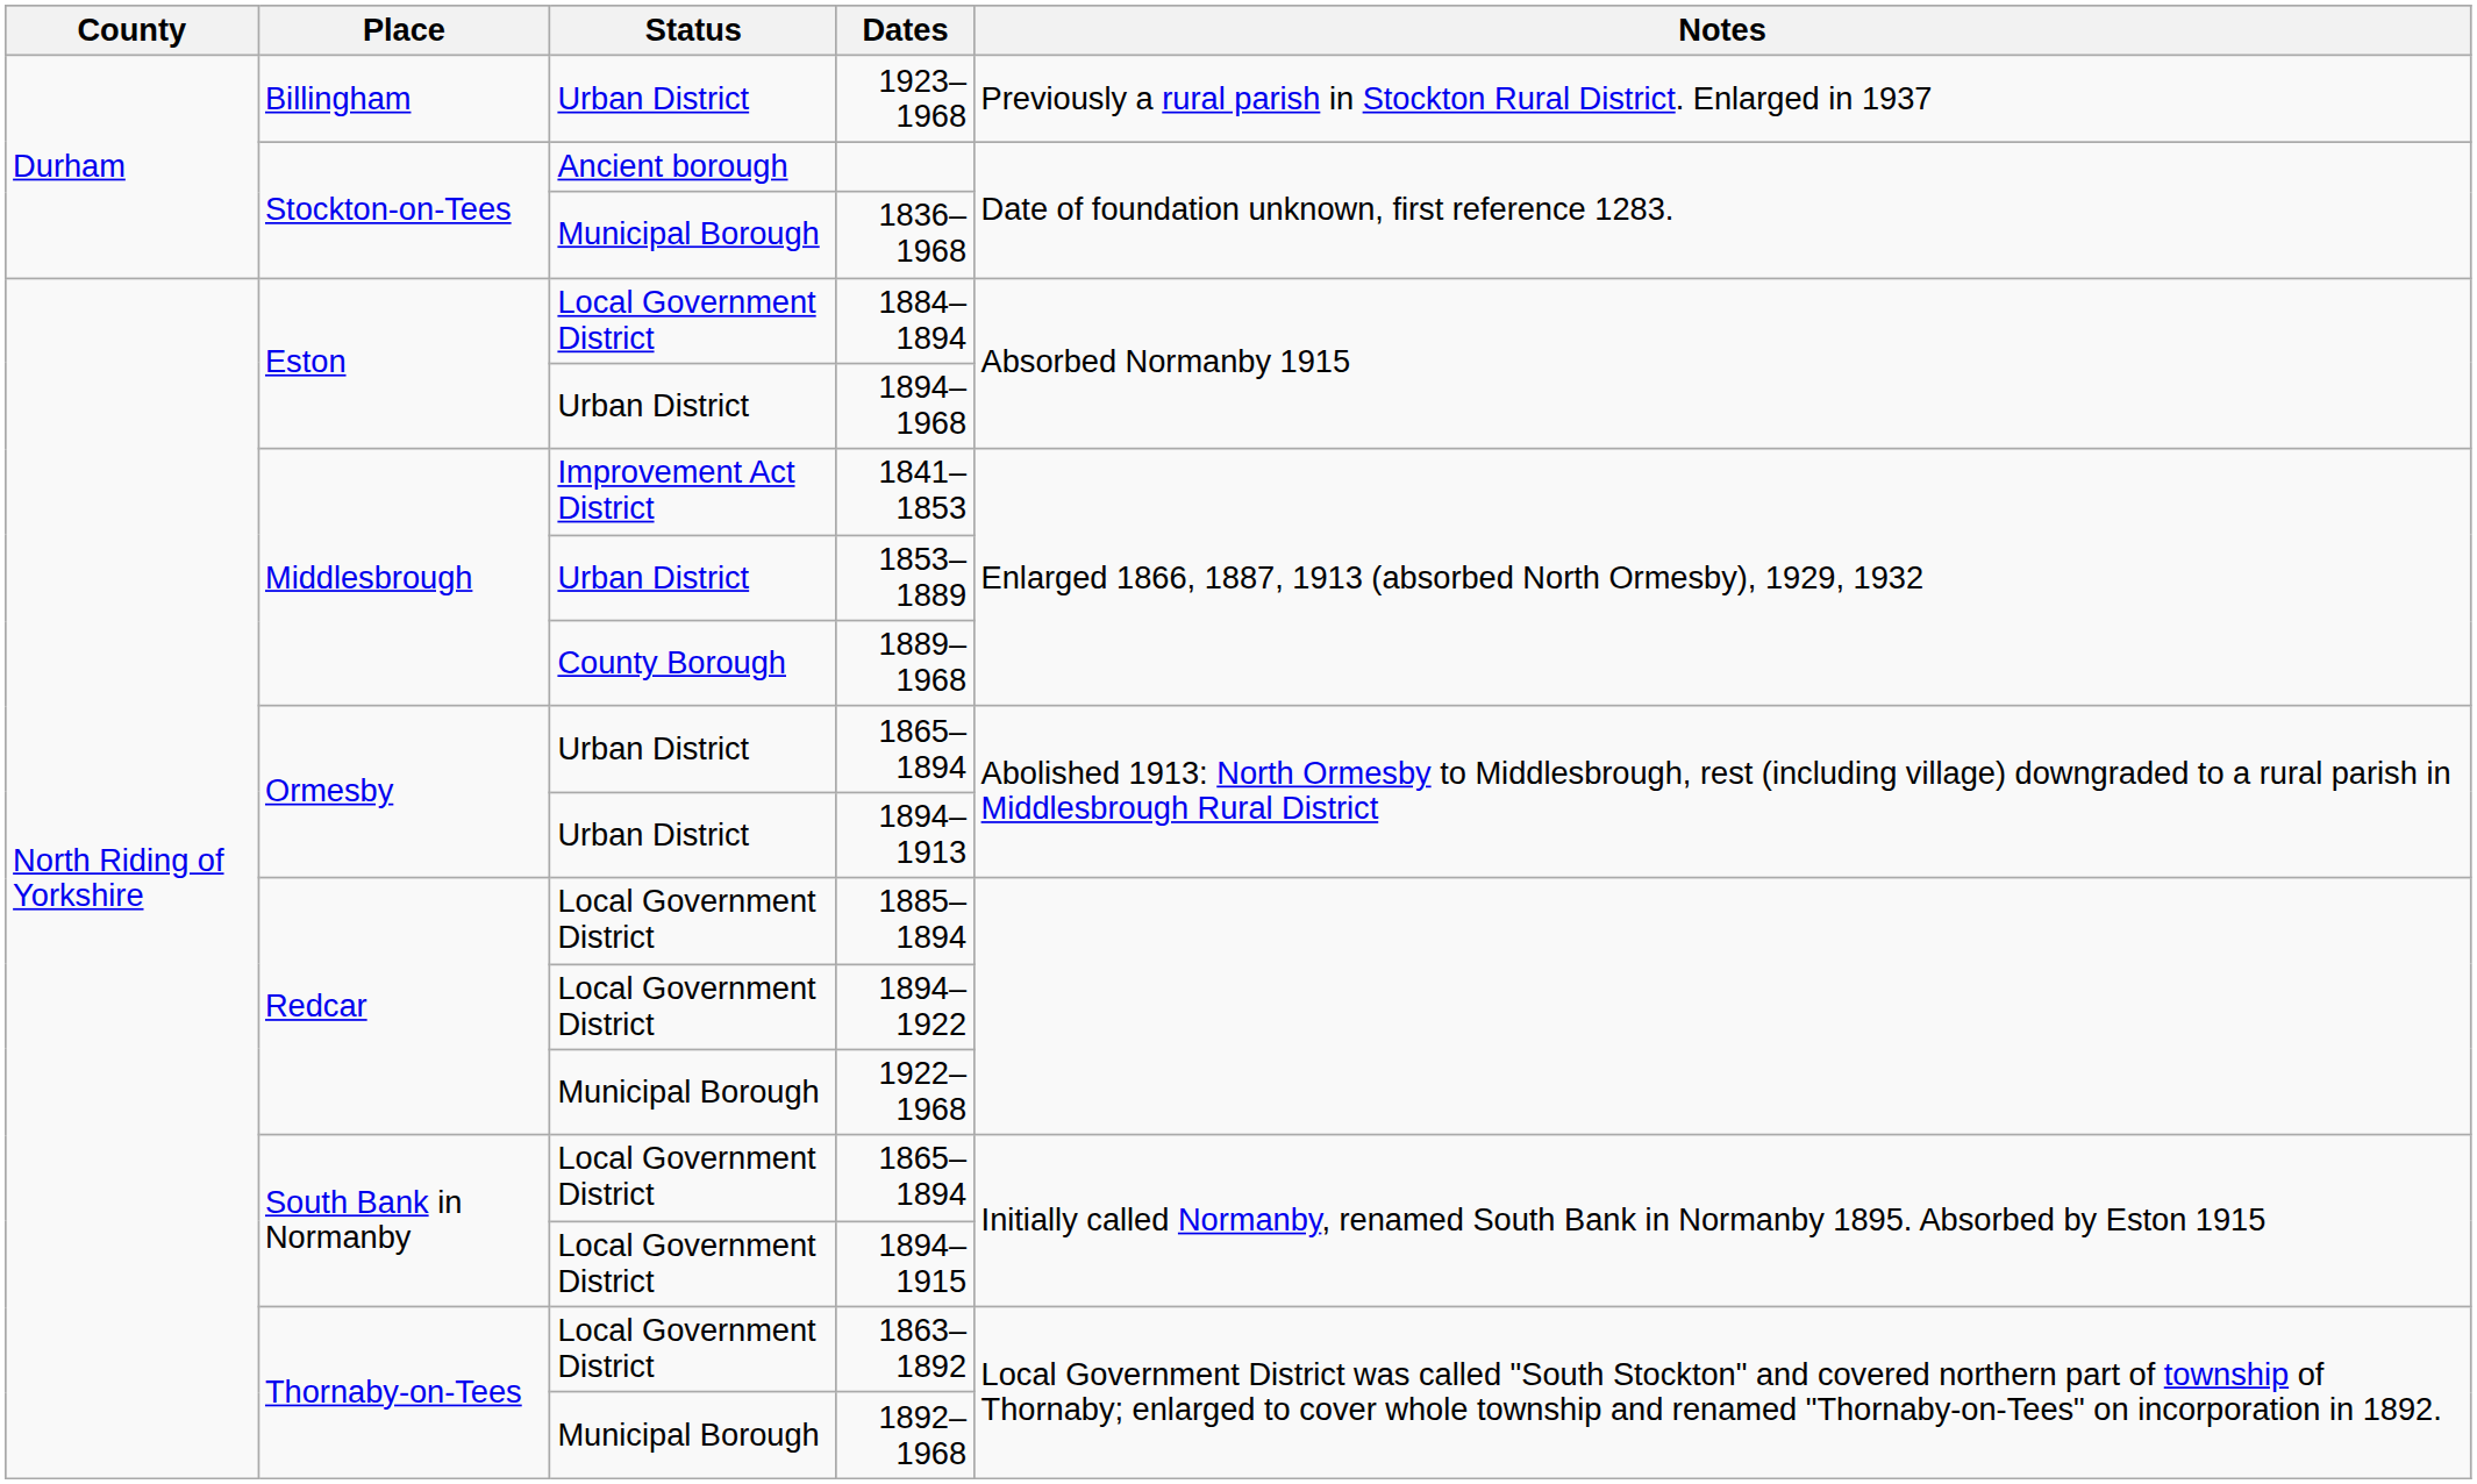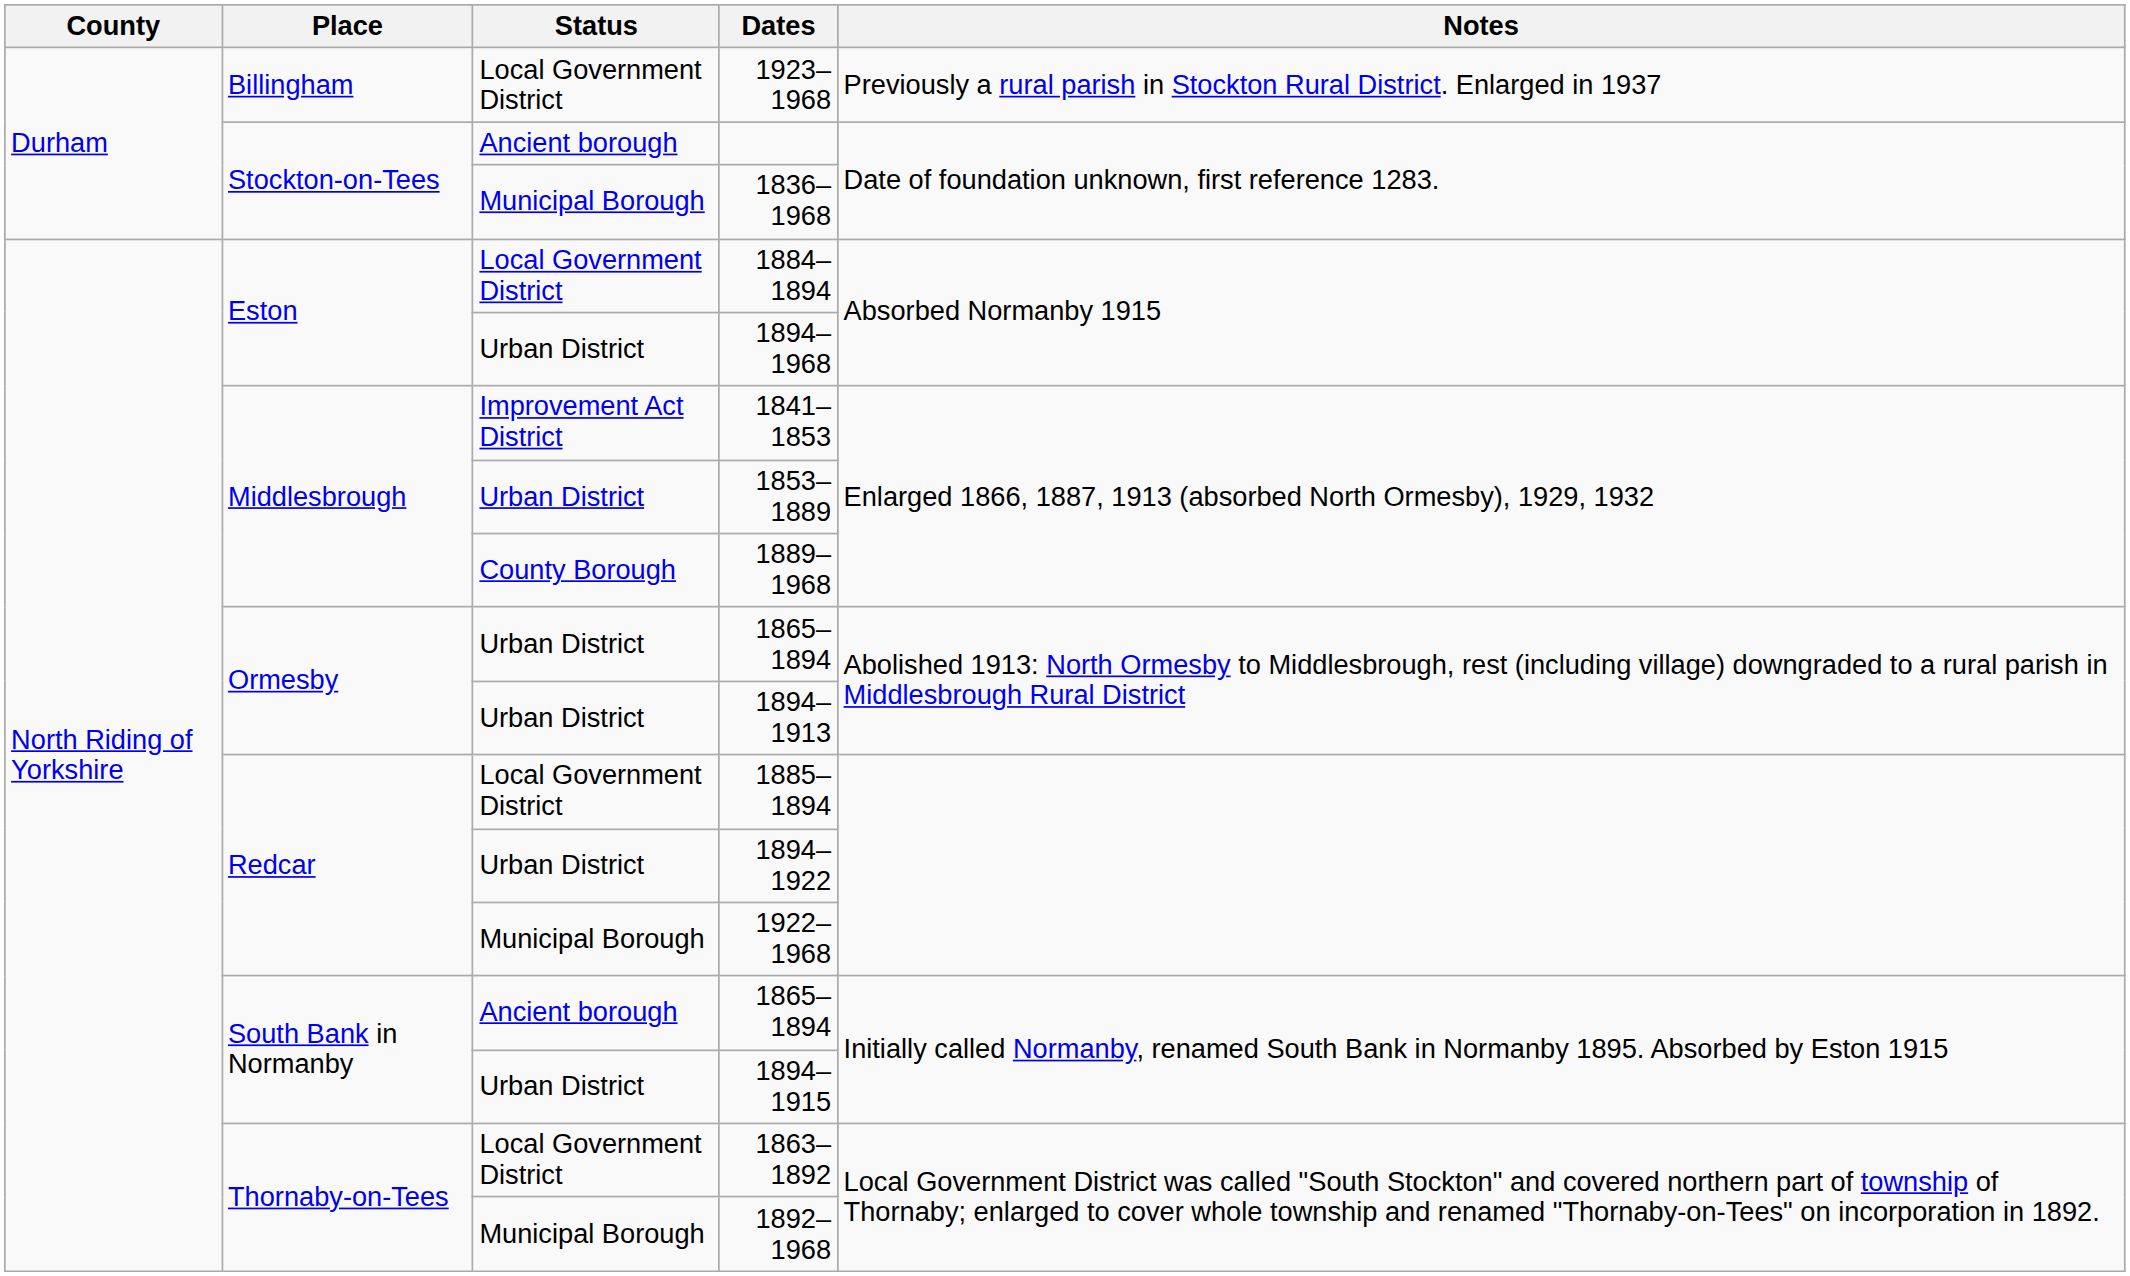1923–1968 | Status: Urban District -> Local Government District
1894–1922 | Status: Local Government District -> Urban District
South Bank in Normanby / 1865–1894 | Status: Local Government District -> Ancient borough
1894–1915 | Status: Local Government District -> Urban District
